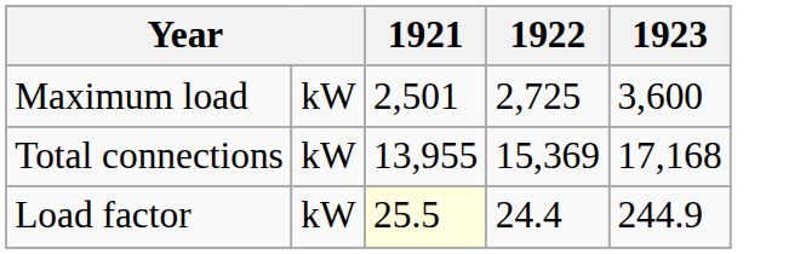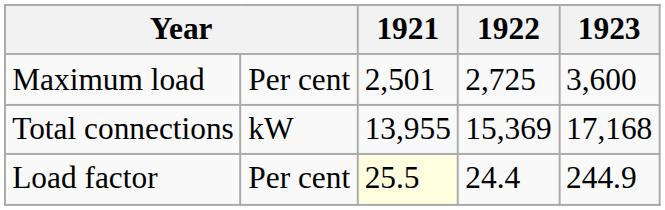Maximum load | column 2: kW -> Per cent
Load factor | column 2: kW -> Per cent
